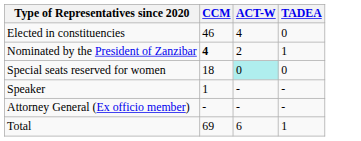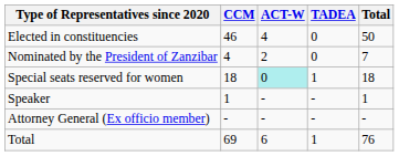+ column: Total | 50 | 7 | 18 | 1 | - | 76
Nominated by the President of Zanzibar | CCM: bold -> normal
Nominated by the President of Zanzibar | TADEA: 1 -> 0
Special seats reserved for women | TADEA: 0 -> 1
